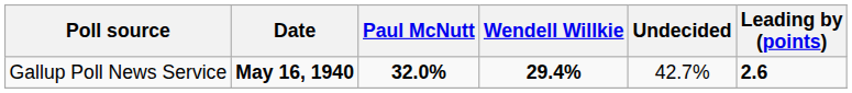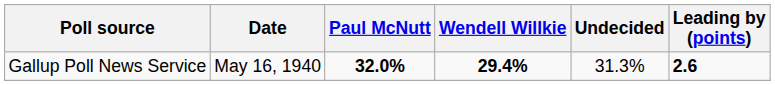Gallup Poll News Service | Date: bold -> normal
Gallup Poll News Service | Undecided: 42.7% -> 31.3%
